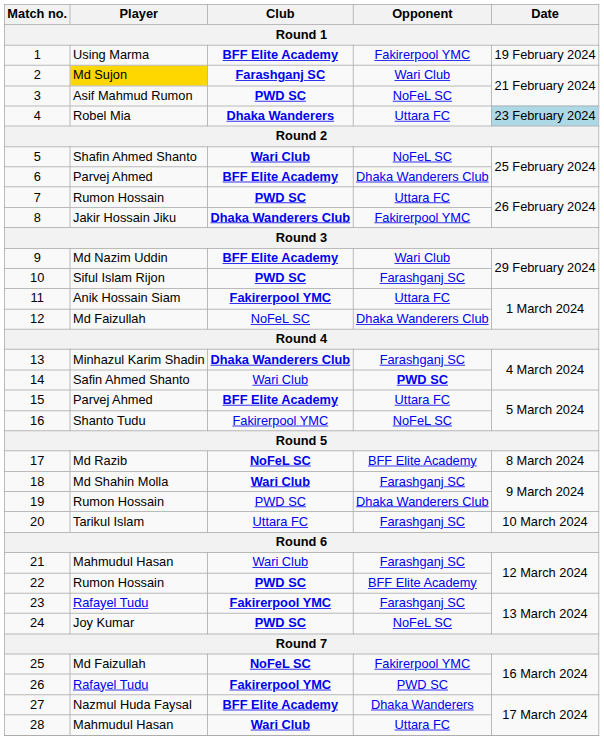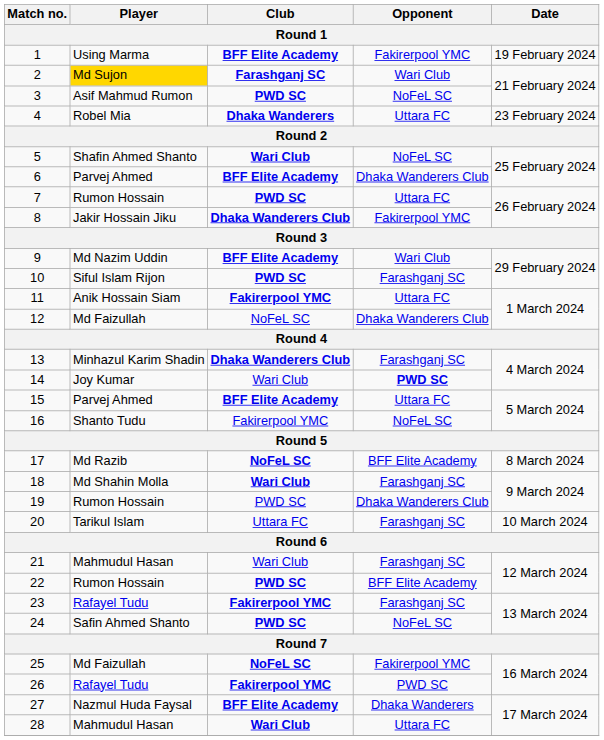4 | Date: lightblue background -> no background
14 | Player: Safin Ahmed Shanto -> Joy Kumar
24 | Player: Joy Kumar -> Safin Ahmed Shanto
